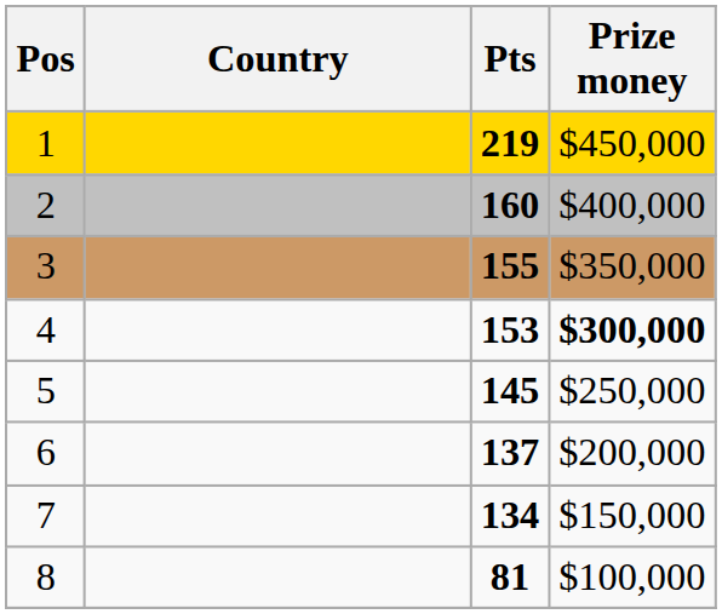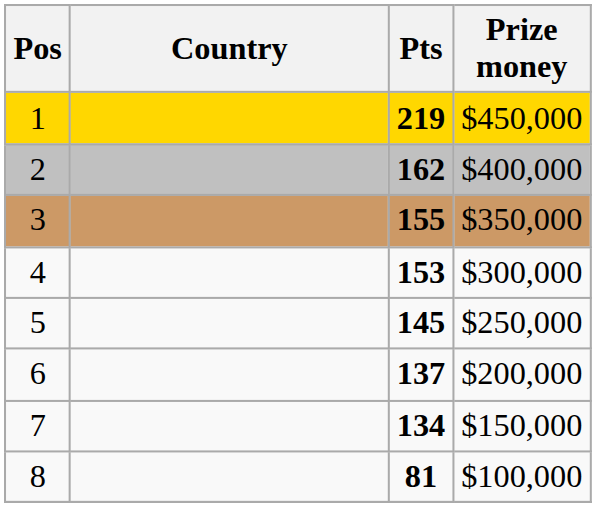2 | Pts: 160 -> 162
4 | Prize money: bold -> normal
